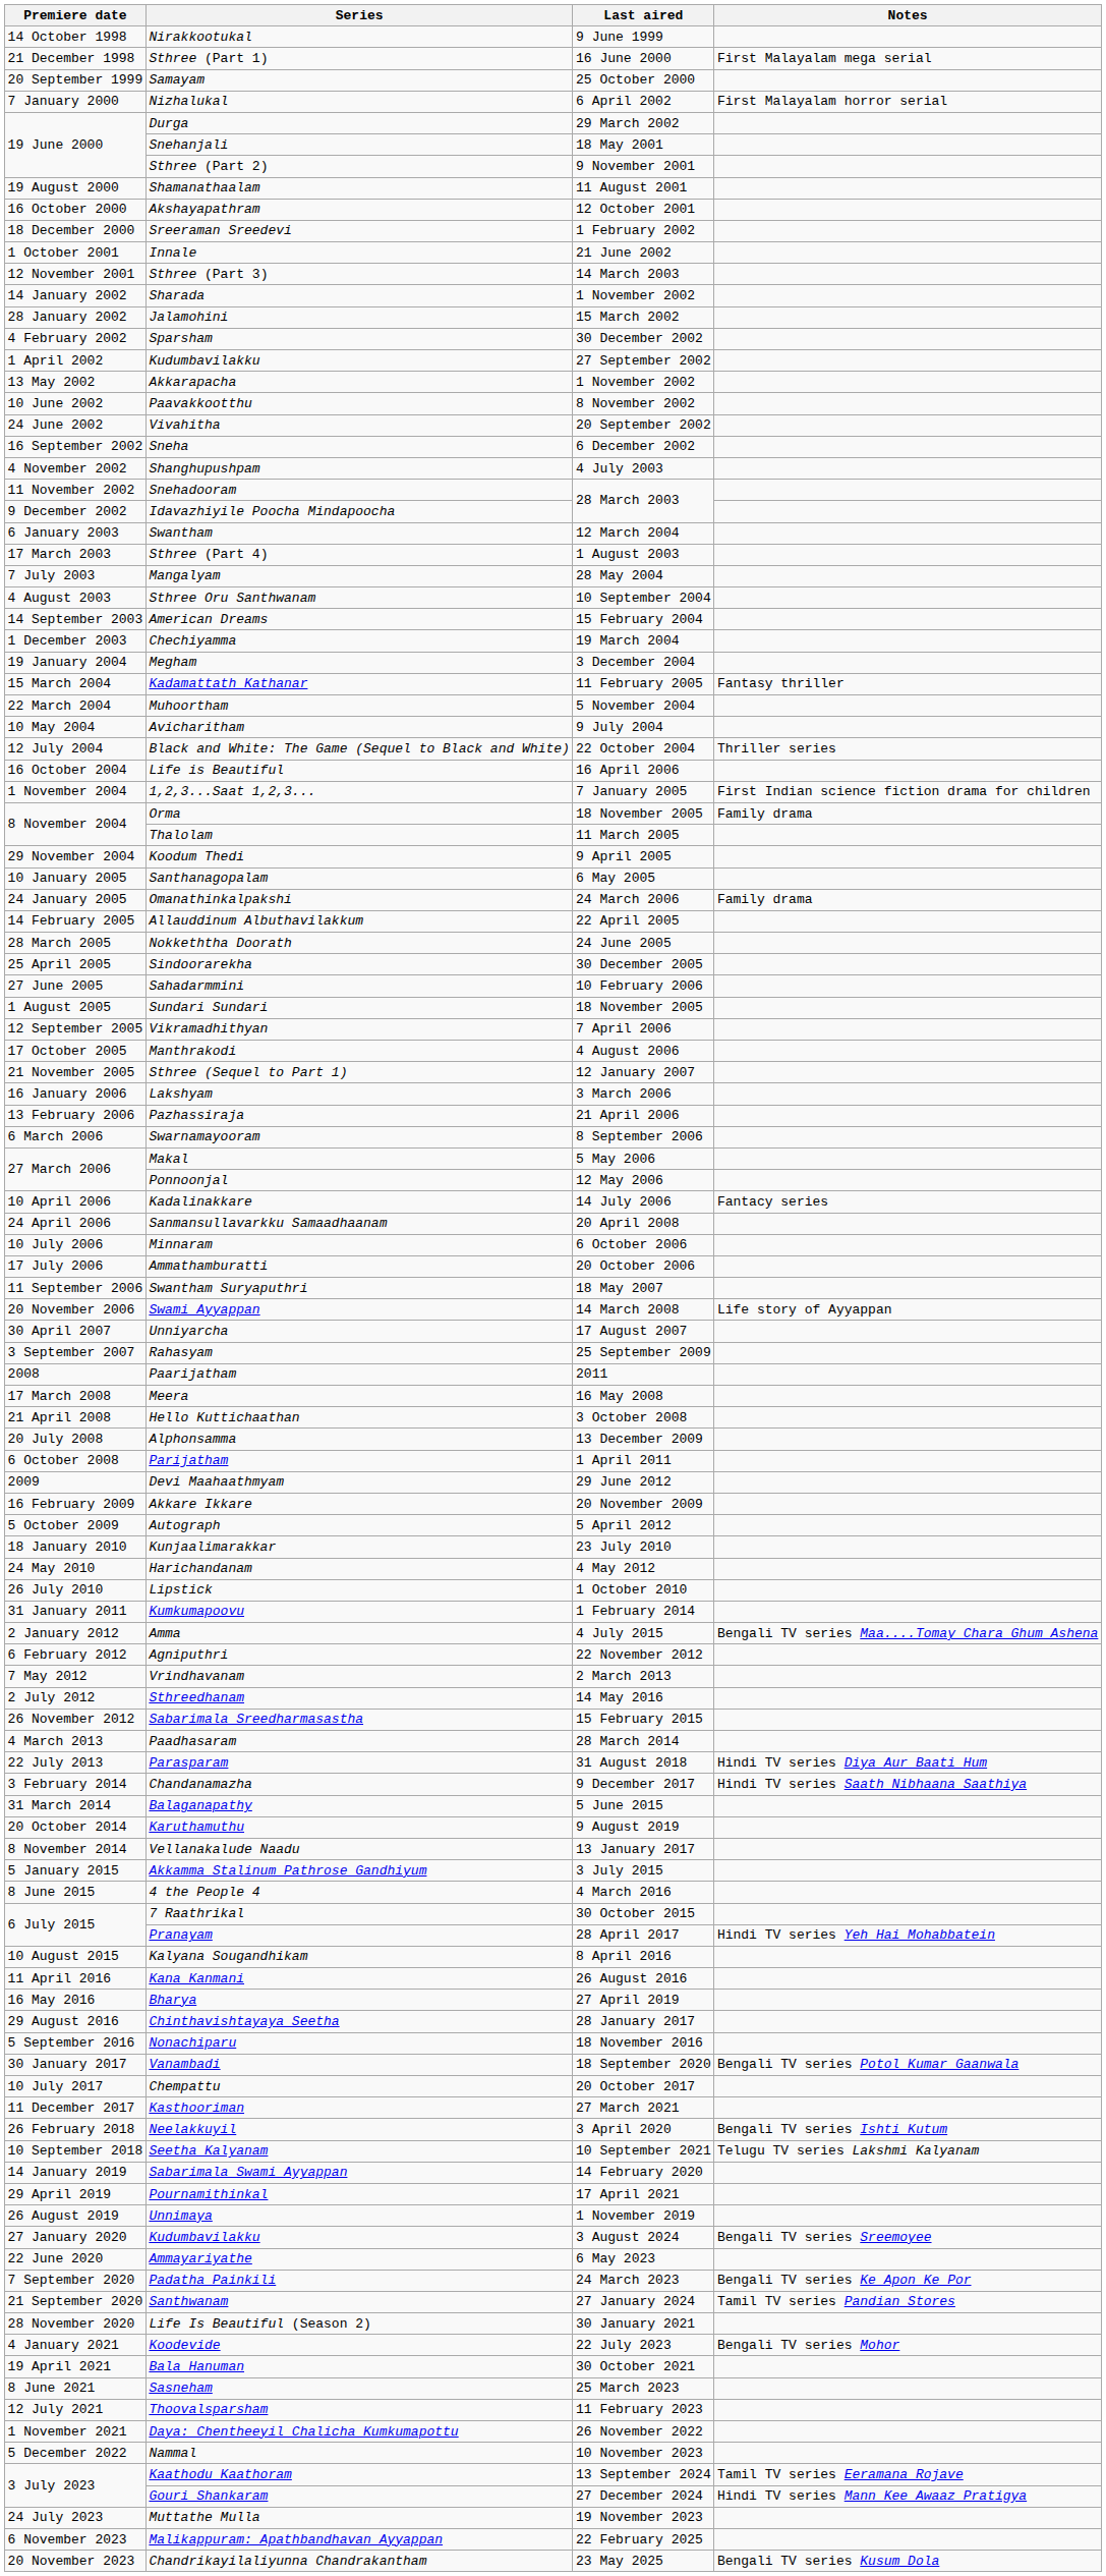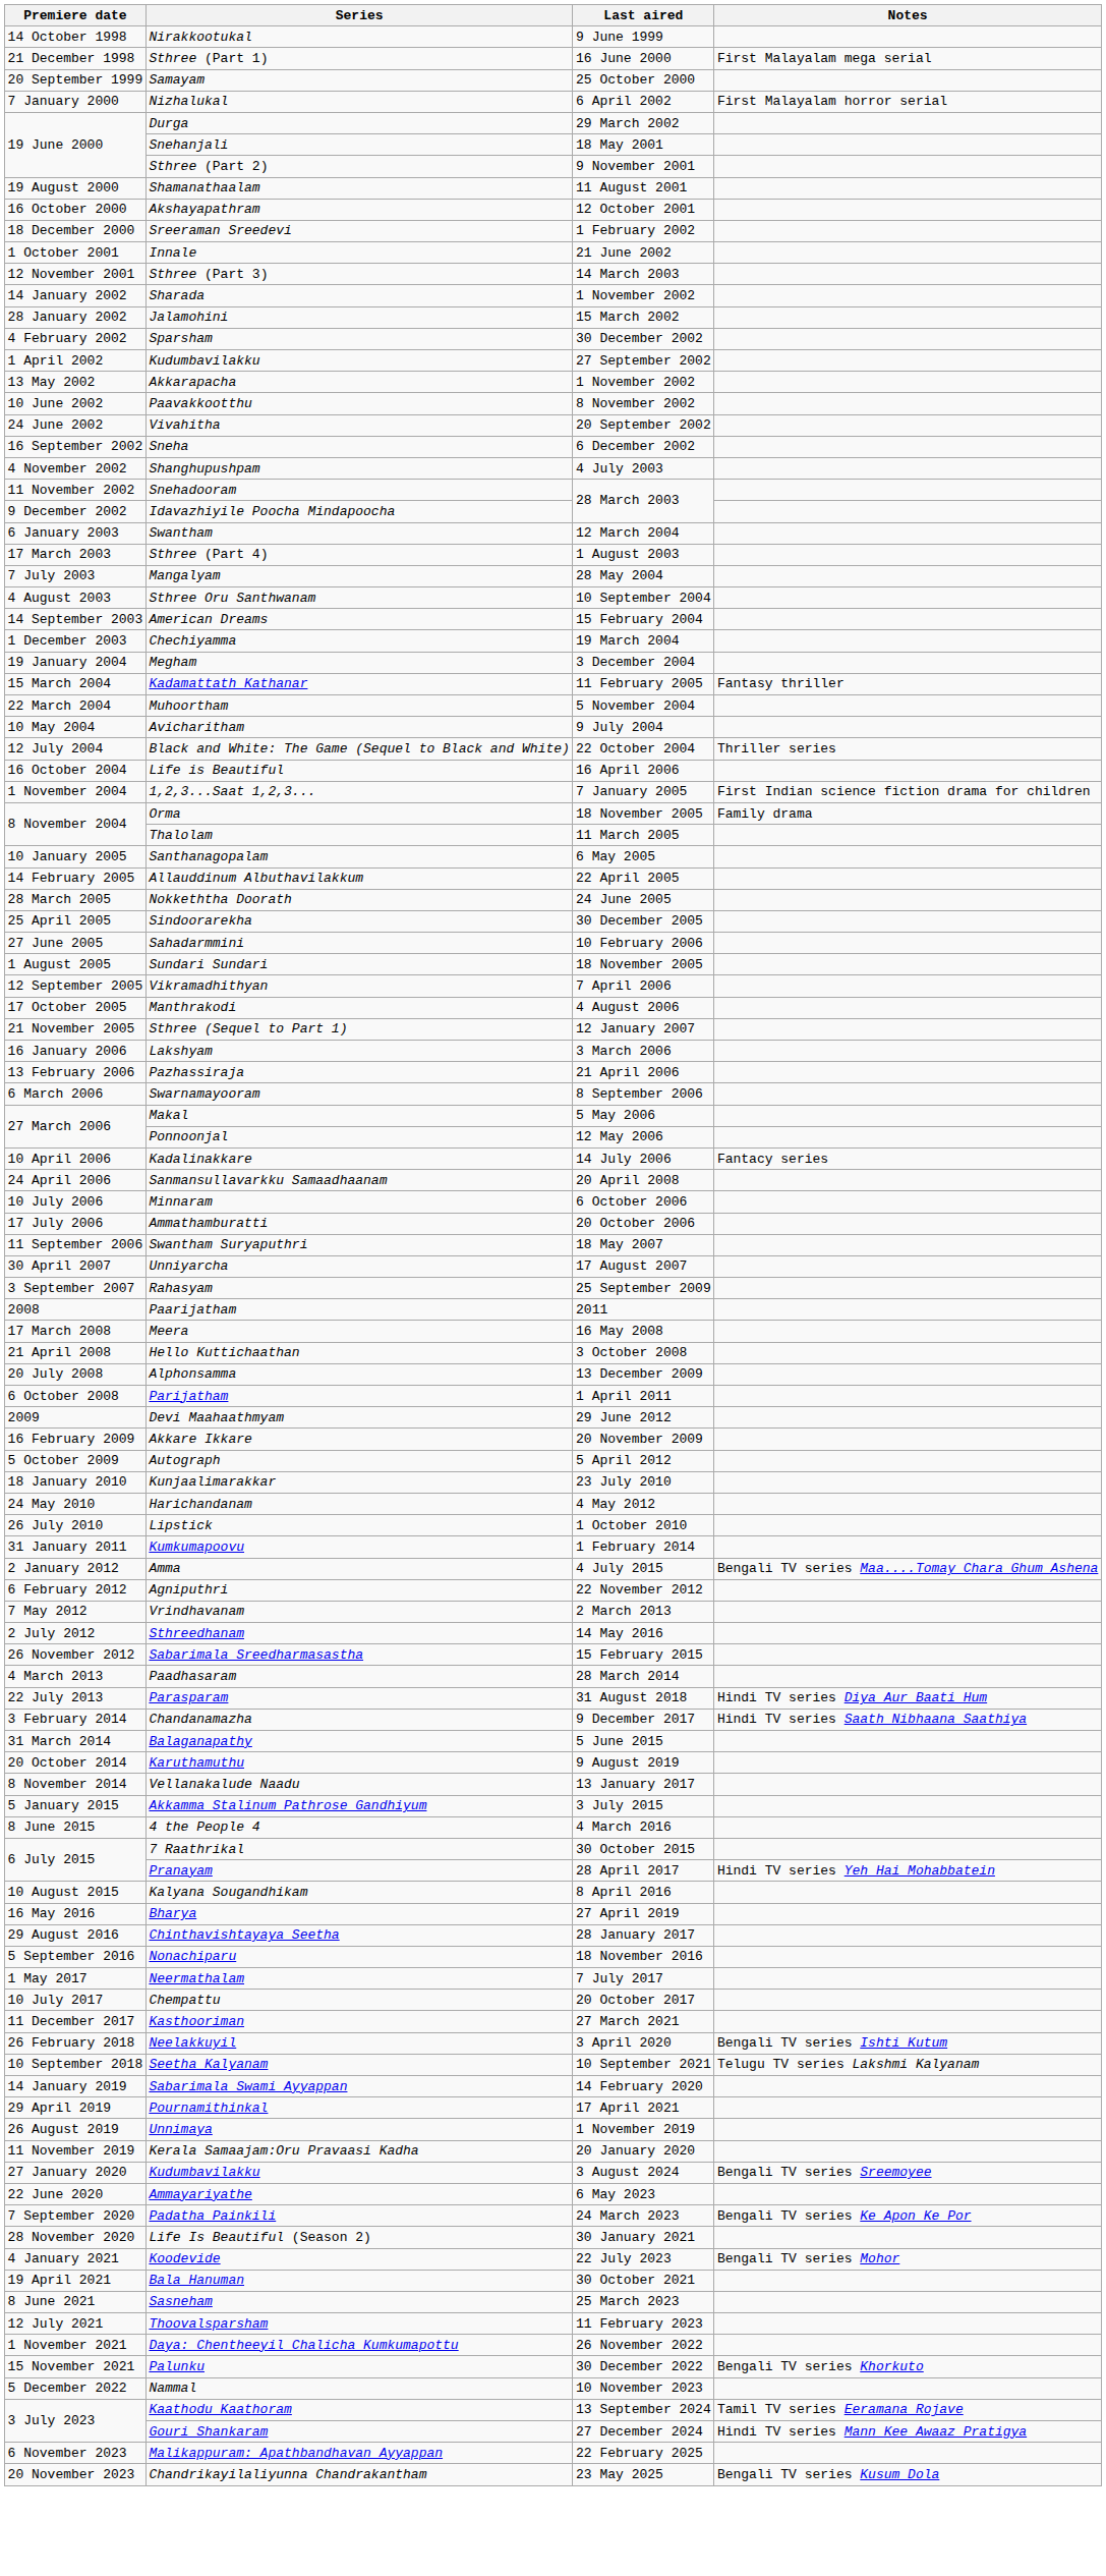- row: 29 November 2004 | Koodum Thedi | 9 April 2005
- row: 24 January 2005 | Omanathinkalpakshi | 24 March 2006 | Family drama
- row: 20 November 2006 | Swami Ayyappan | 14 March 2008 | Life story of Ayyappan
- row: 11 April 2016 | Kana Kanmani | 26 August 2016
- row: 30 January 2017 | Vanambadi | 18 September 2020 | Bengali TV series Potol Kumar Gaanwala
+ row: 1 May 2017 | Neermathalam | 7 July 2017
+ row: 11 November 2019 | Kerala Samaajam:Oru Pravaasi Kadha | 20 January 2020
- row: 21 September 2020 | Santhwanam | 27 January 2024 | Tamil TV series Pandian Stores
+ row: 15 November 2021 | Palunku | 30 December 2022 | Bengali TV series Khorkuto
- row: 24 July 2023 | Muttathe Mulla | 19 November 2023
